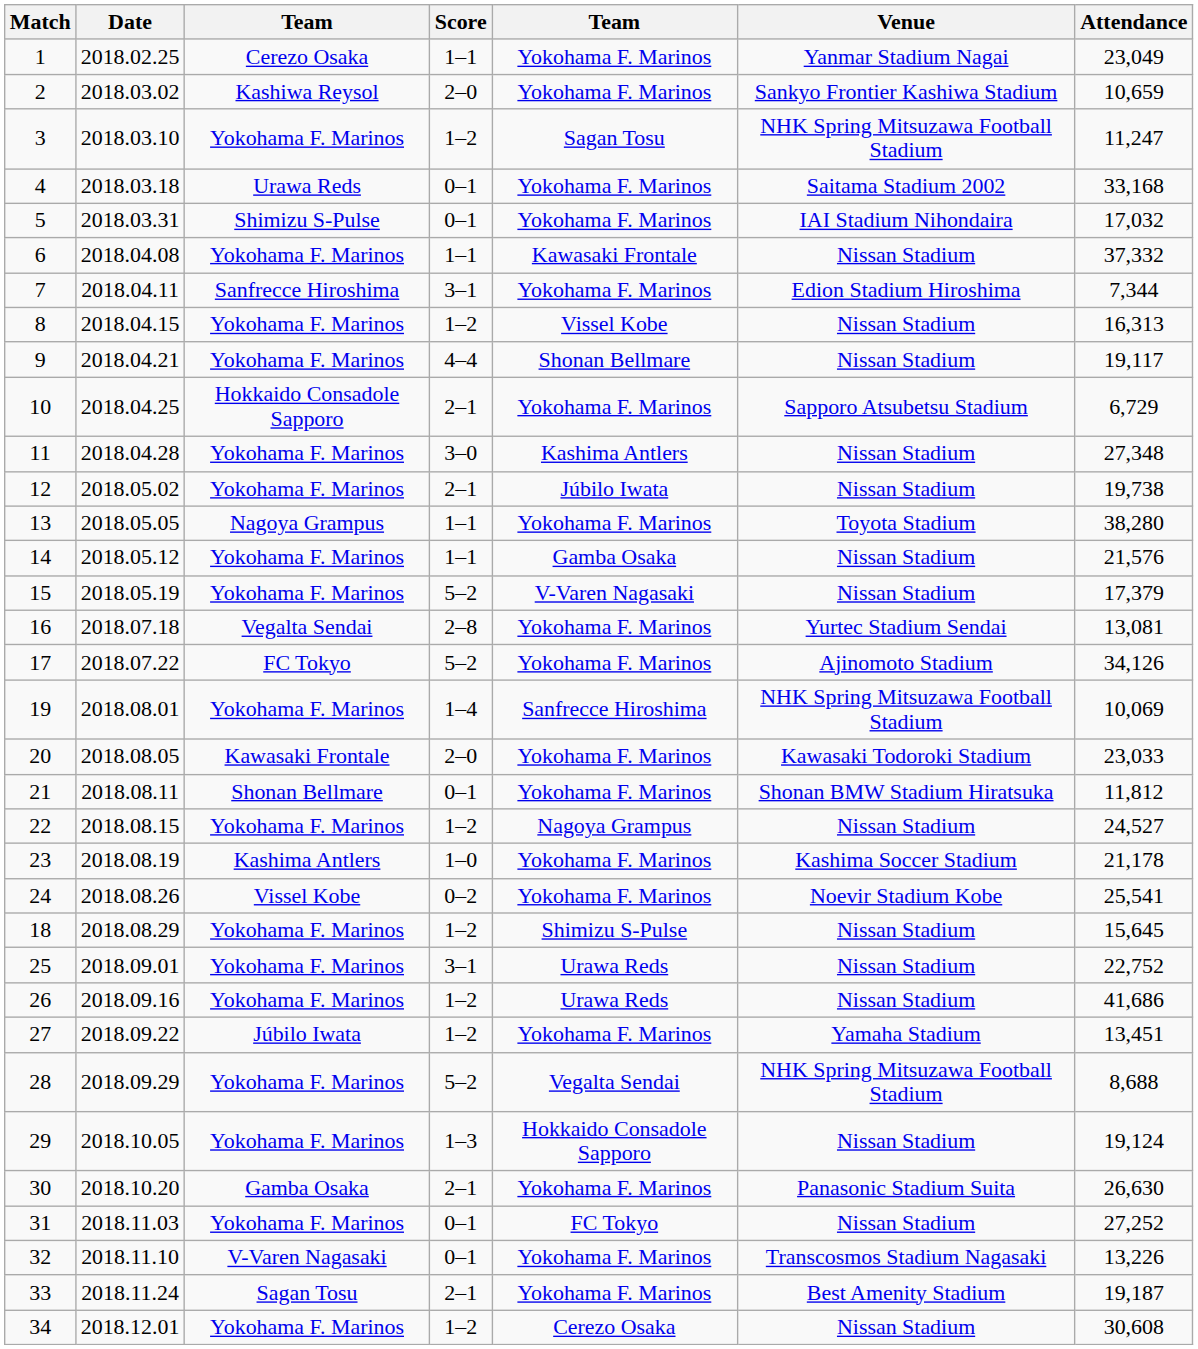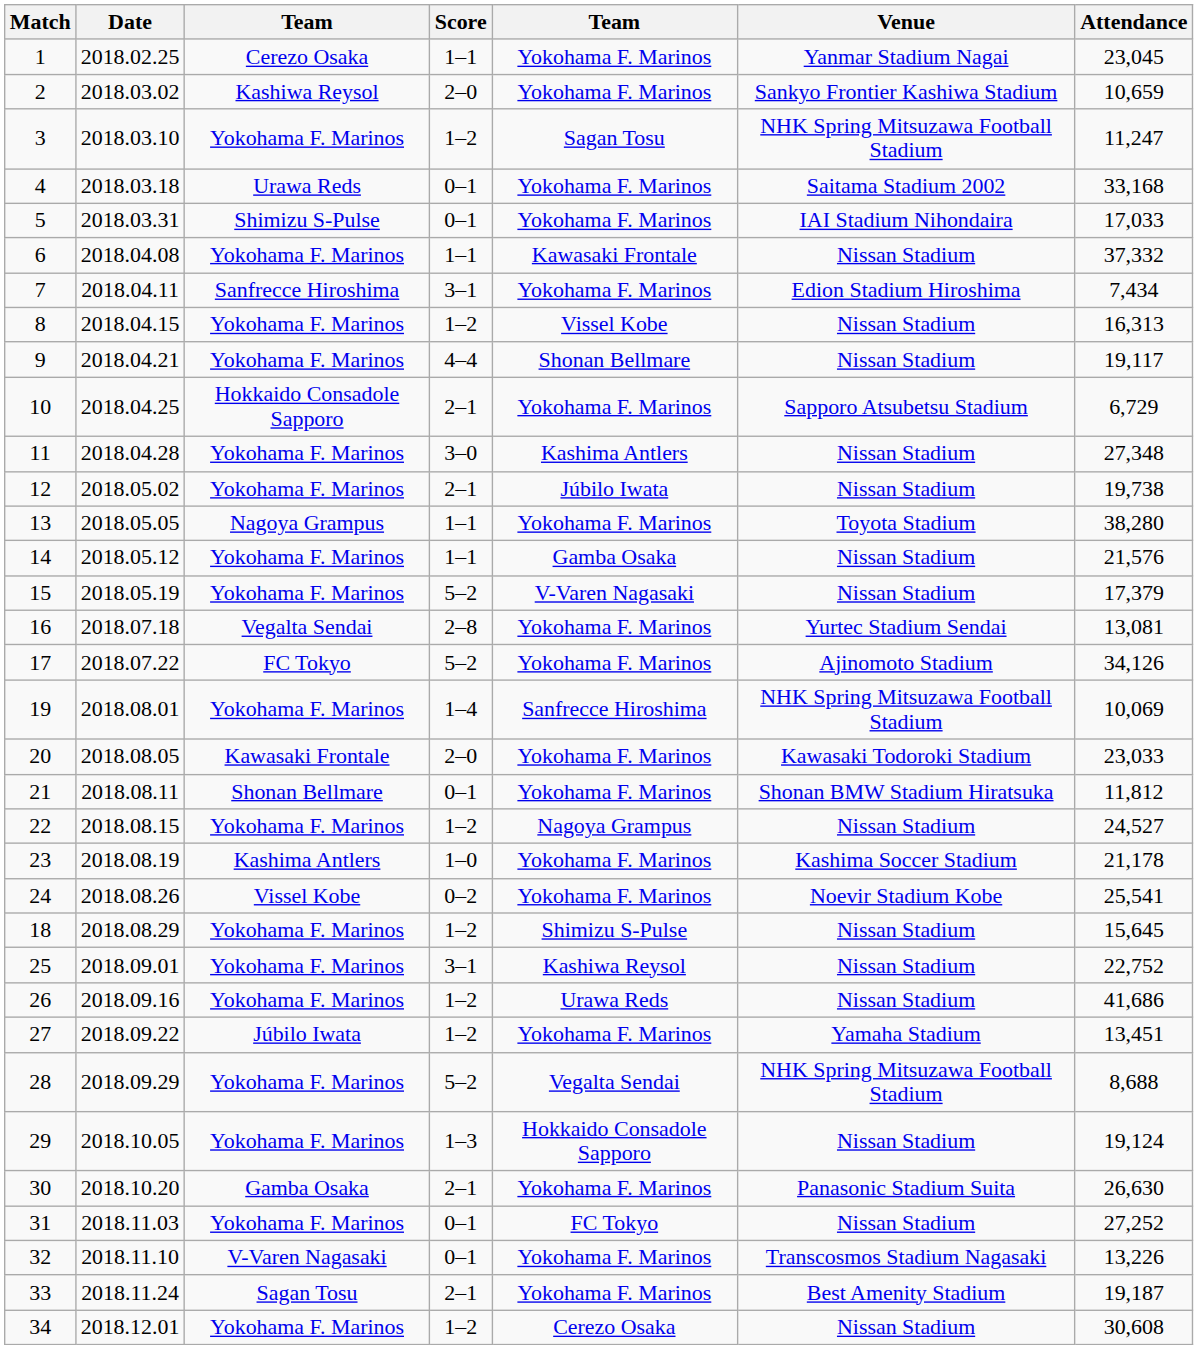1 | Attendance: 23,049 -> 23,045
5 | Attendance: 17,032 -> 17,033
7 | Attendance: 7,344 -> 7,434
25 | column 5: Urawa Reds -> Kashiwa Reysol
